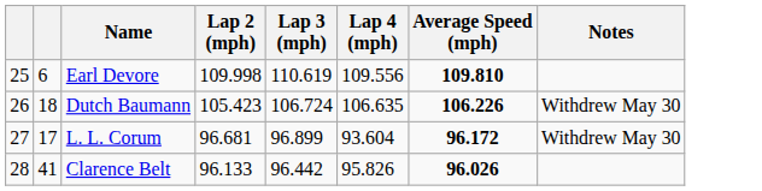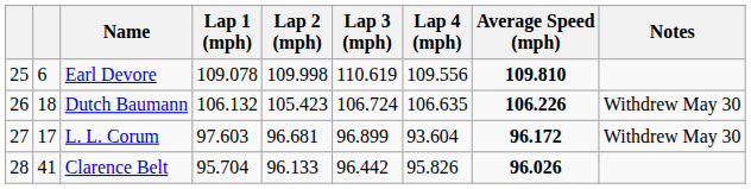+ column: Lap 1 (mph) | 109.078 | 106.132 | 97.603 | 95.704
